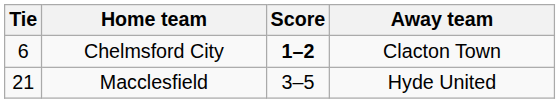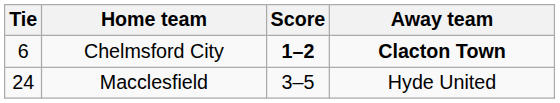Chelmsford City | Away team: normal -> bold
Macclesfield | Tie: 21 -> 24
